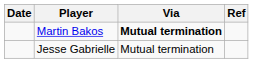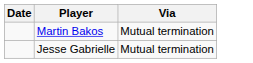- column: Ref
Martin Bakos | Via: bold -> normal
